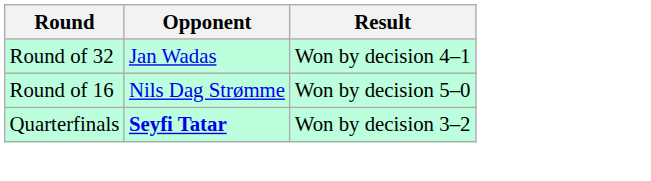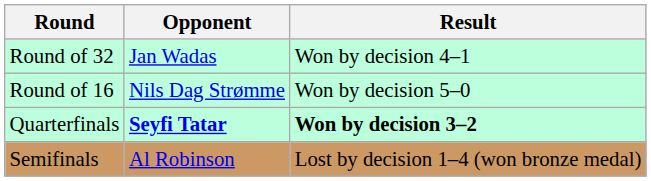Quarterfinals | Result: normal -> bold
+ row: Semifinals | Al Robinson | Lost by decision 1–4 (won bronze medal)
